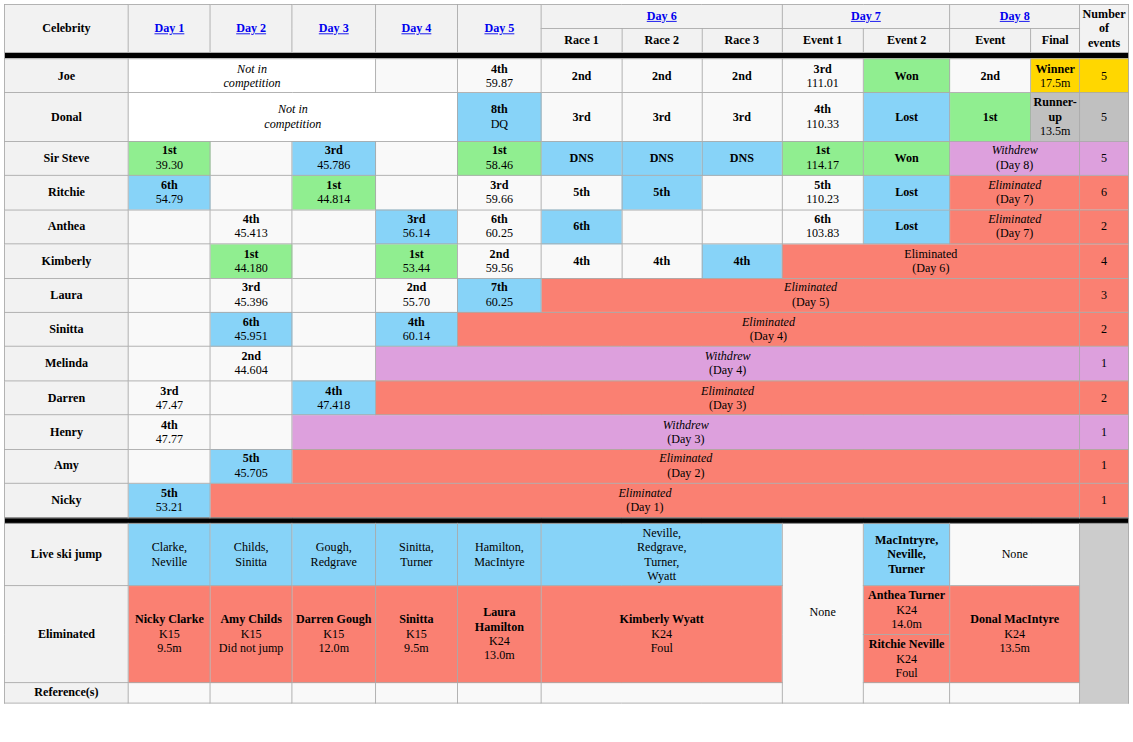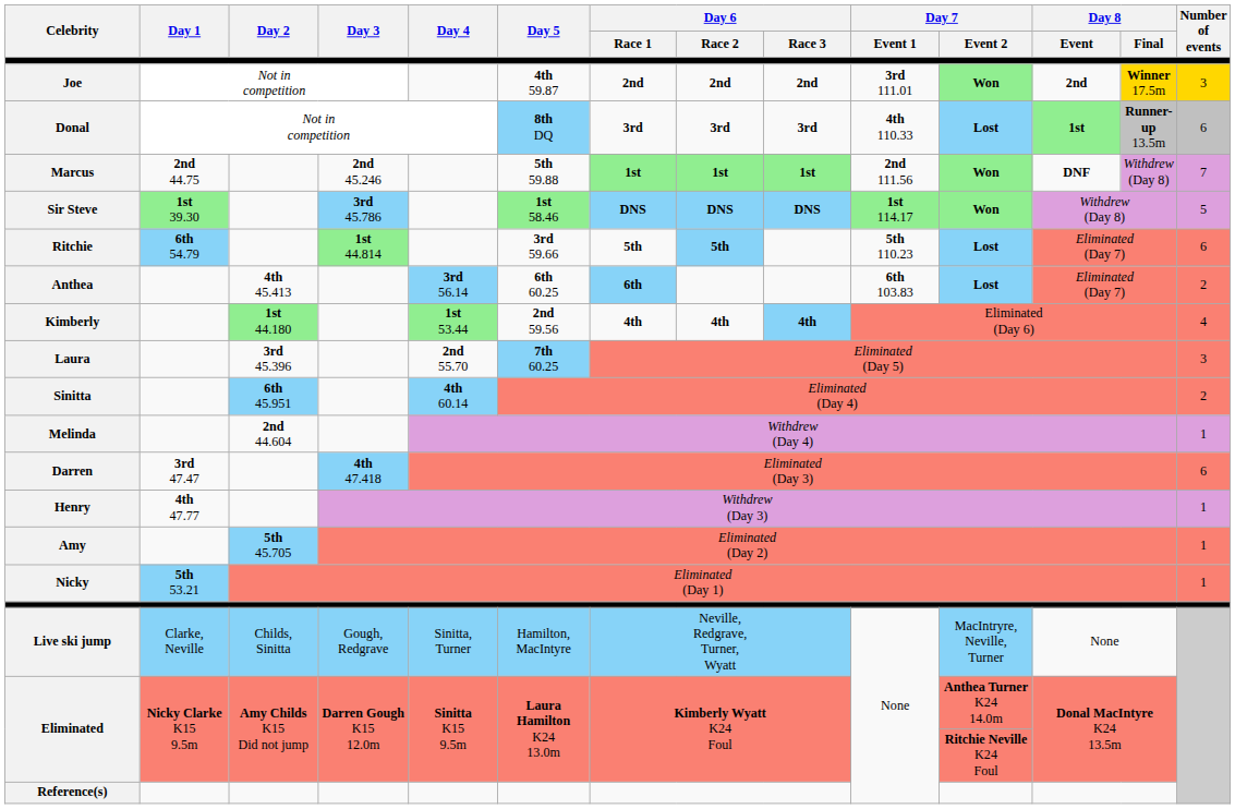Joe | Number of events: 5 -> 3
Donal | Number of events: 5 -> 6
+ row: Marcus | 2nd 44.75 | 2nd 45.246 | 5th 59.88 | 1st | 1st | 1st | 2nd 111.56 | Won | DNF | Withdrew (Day 8) | 7
Darren | Number of events: 2 -> 6
Live ski jump | Day 7 / Event 2: bold -> normal
